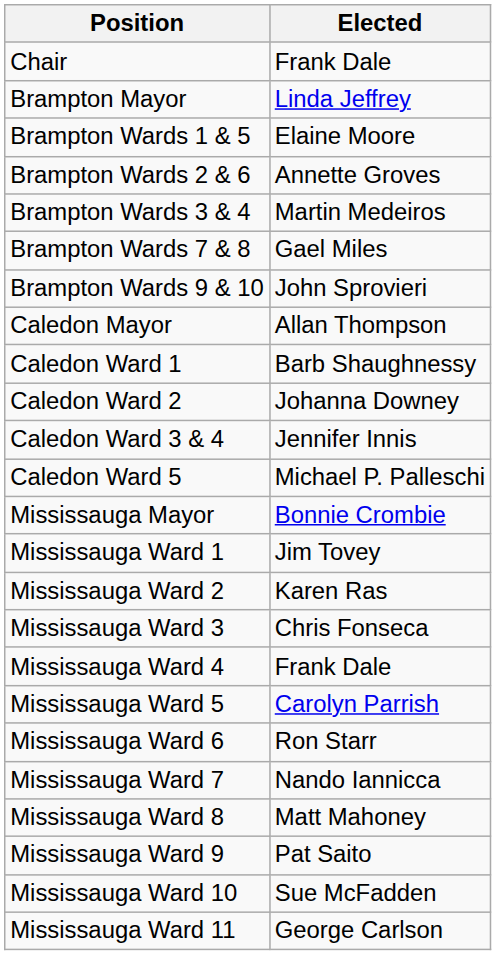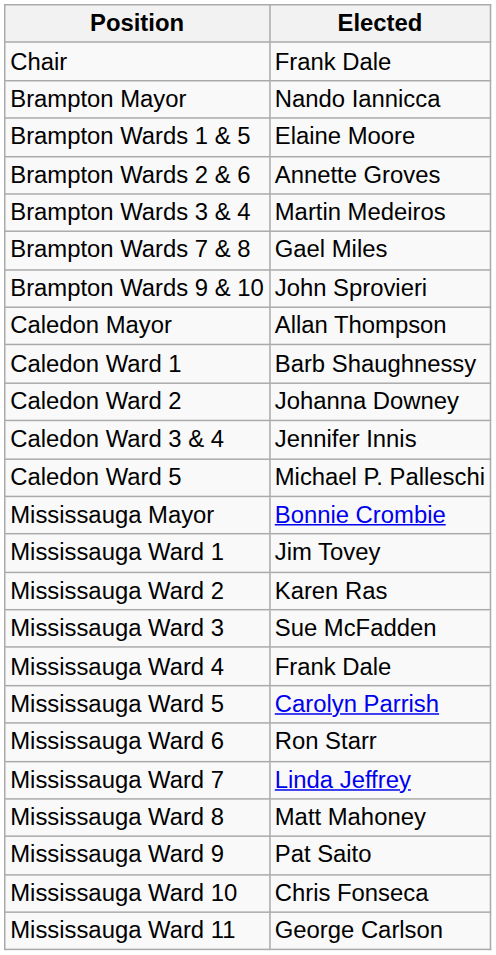Brampton Mayor | Elected: Linda Jeffrey -> Nando Iannicca
Mississauga Ward 3 | Elected: Chris Fonseca -> Sue McFadden
Mississauga Ward 7 | Elected: Nando Iannicca -> Linda Jeffrey
Mississauga Ward 10 | Elected: Sue McFadden -> Chris Fonseca
